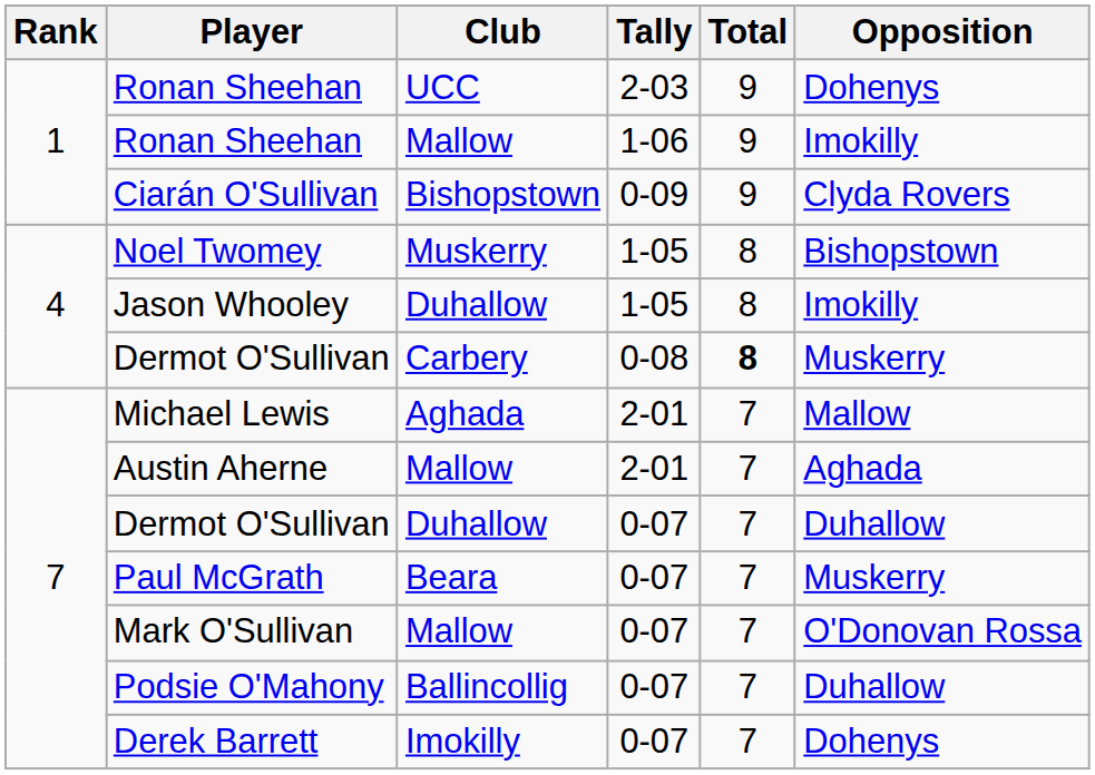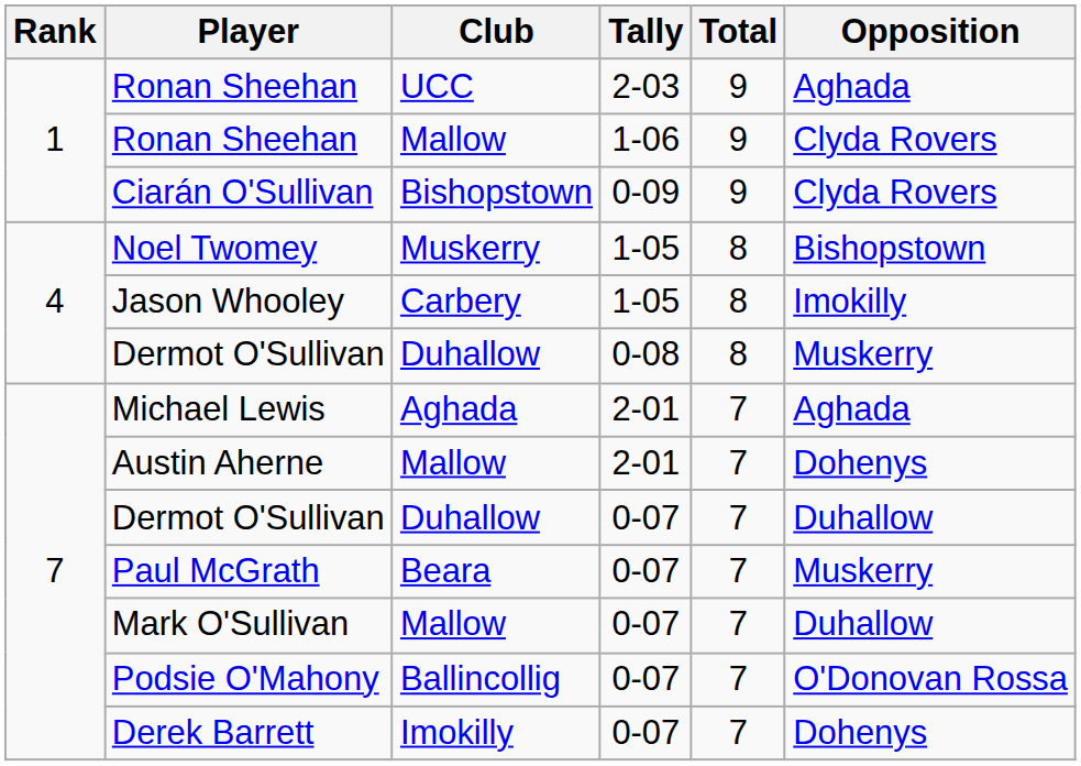Ronan Sheehan / 2-03 | Opposition: Dohenys -> Aghada
Ronan Sheehan / 1-06 | Opposition: Imokilly -> Clyda Rovers
Jason Whooley | Club: Duhallow -> Carbery
Dermot O'Sullivan / 0-08 | Club: Carbery -> Duhallow
Dermot O'Sullivan / 0-08 | Total: bold -> normal
Michael Lewis | Opposition: Mallow -> Aghada
Austin Aherne | Opposition: Aghada -> Dohenys
Mark O'Sullivan | Opposition: O'Donovan Rossa -> Duhallow
Podsie O'Mahony | Opposition: Duhallow -> O'Donovan Rossa
